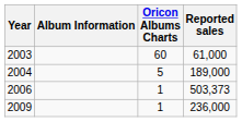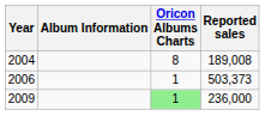- row: 2003 | 60 | 61,000
2004 | Oricon Albums Charts: 5 -> 8
2004 | Reported sales: 189,000 -> 189,008
2009 | Oricon Albums Charts: no background -> lightgreen background
